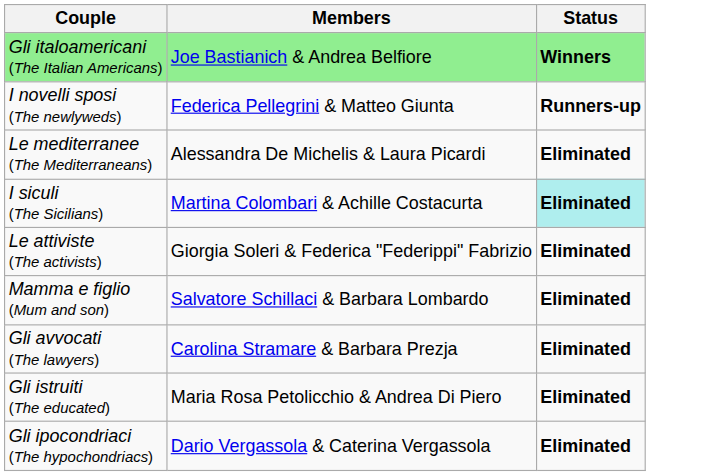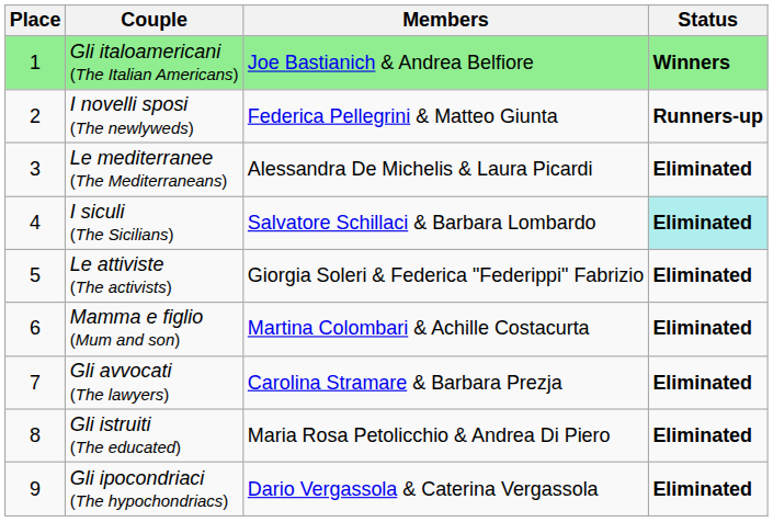+ column: Place | 1 | 2 | 3 | 4 | 5 | 6 | 7 | 8 | 9
I siculi (The Sicilians) | Members: Martina Colombari & Achille Costacurta -> Salvatore Schillaci & Barbara Lombardo
Mamma e figlio (Mum and son) | Members: Salvatore Schillaci & Barbara Lombardo -> Martina Colombari & Achille Costacurta
